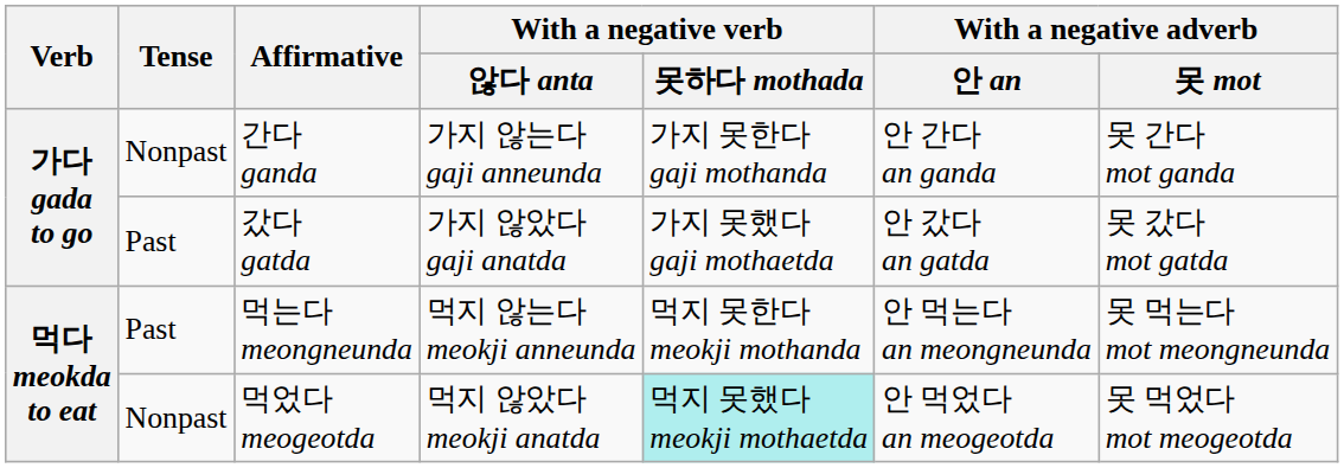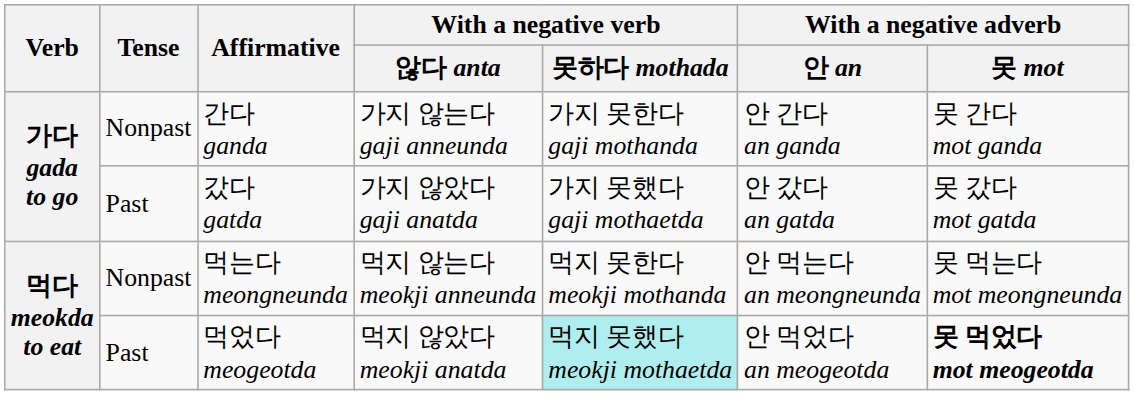먹는다 meongneunda | Tense: Past -> Nonpast
먹었다 meogeotda | Tense: Nonpast -> Past
먹었다 meogeotda | With a negative adverb / 못 mot: normal -> bold
